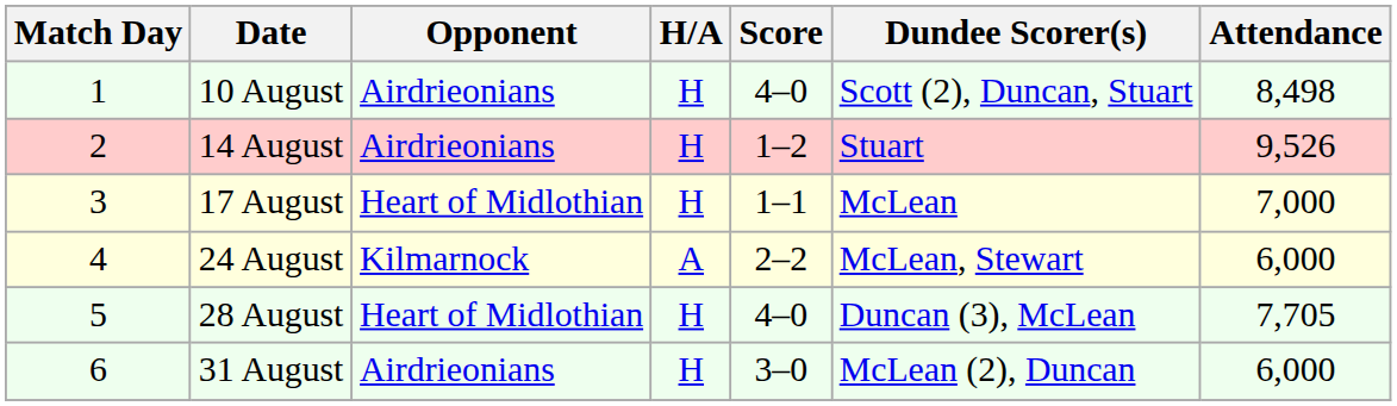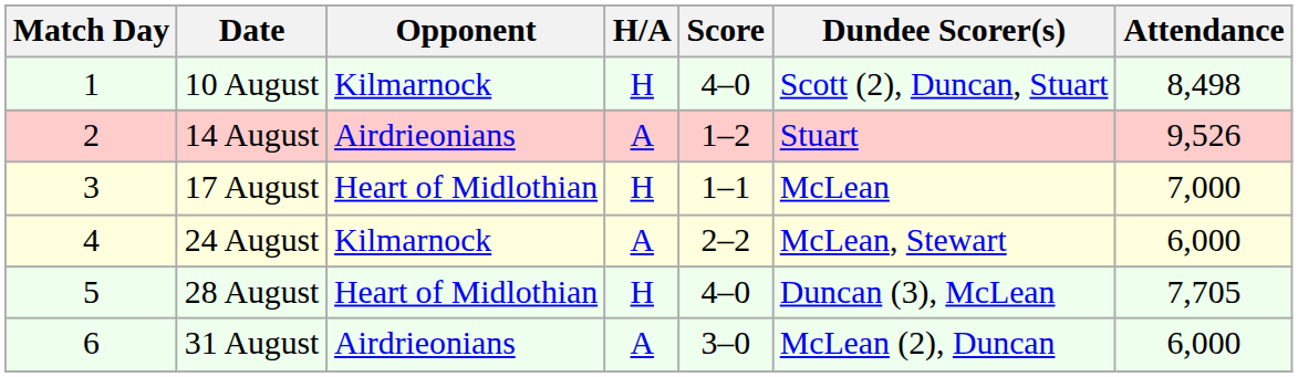10 August | Opponent: Airdrieonians -> Kilmarnock
14 August | H/A: H -> A
31 August | H/A: H -> A
